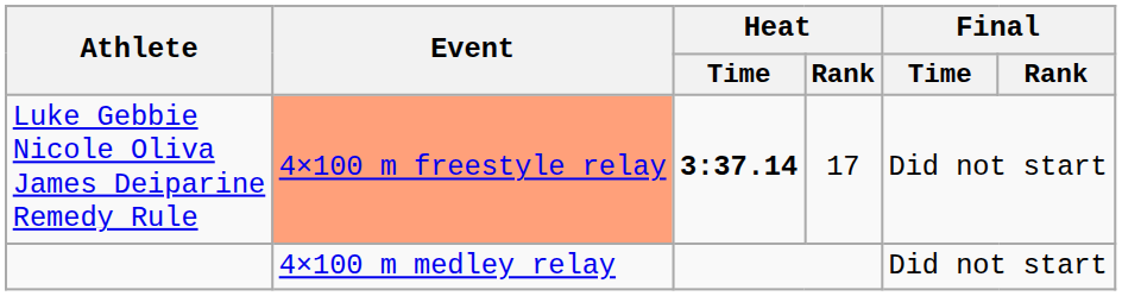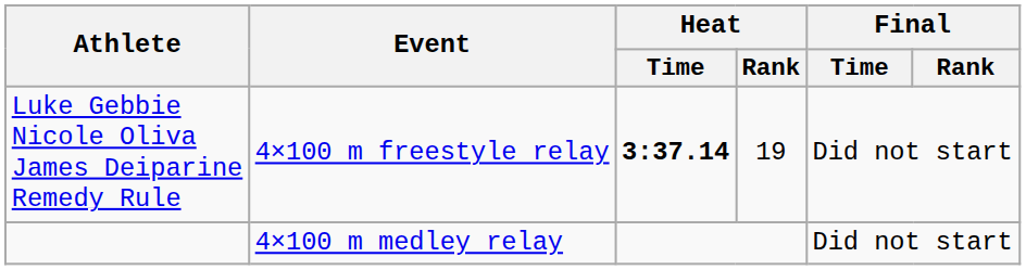Luke Gebbie Nicole Oliva James Deiparine Remedy Rule | Event: lightsalmon background -> no background
Luke Gebbie Nicole Oliva James Deiparine Remedy Rule | Heat / Rank: 17 -> 19
